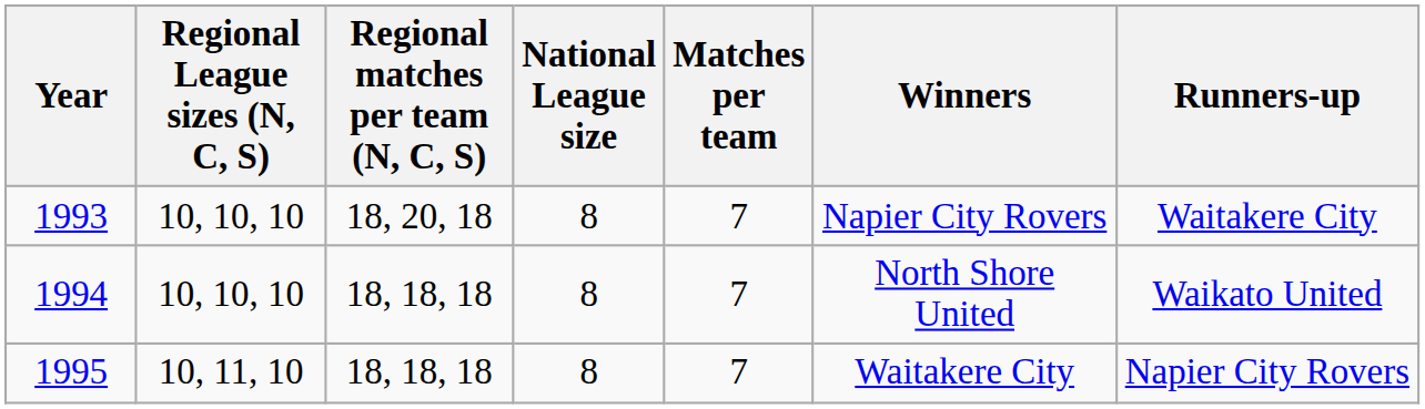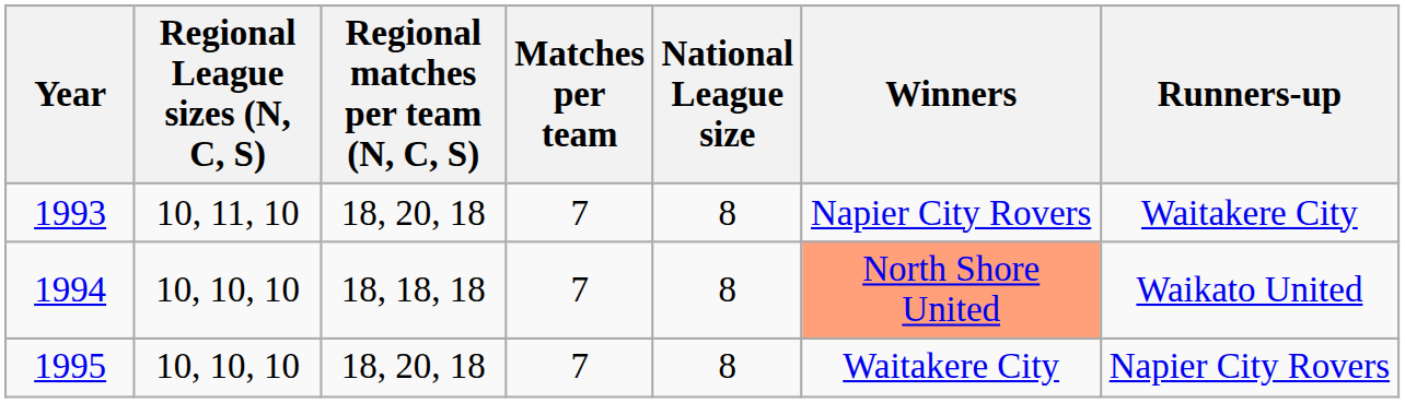columns swapped: National League size <-> Matches per team
1993 | Regional League sizes (N, C, S): 10, 10, 10 -> 10, 11, 10
1994 | Winners: no background -> lightsalmon background
1995 | Regional League sizes (N, C, S): 10, 11, 10 -> 10, 10, 10
1995 | Regional matches per team (N, C, S): 18, 18, 18 -> 18, 20, 18
